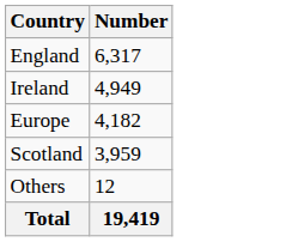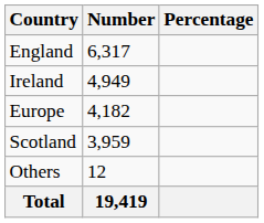+ column: Percentage
